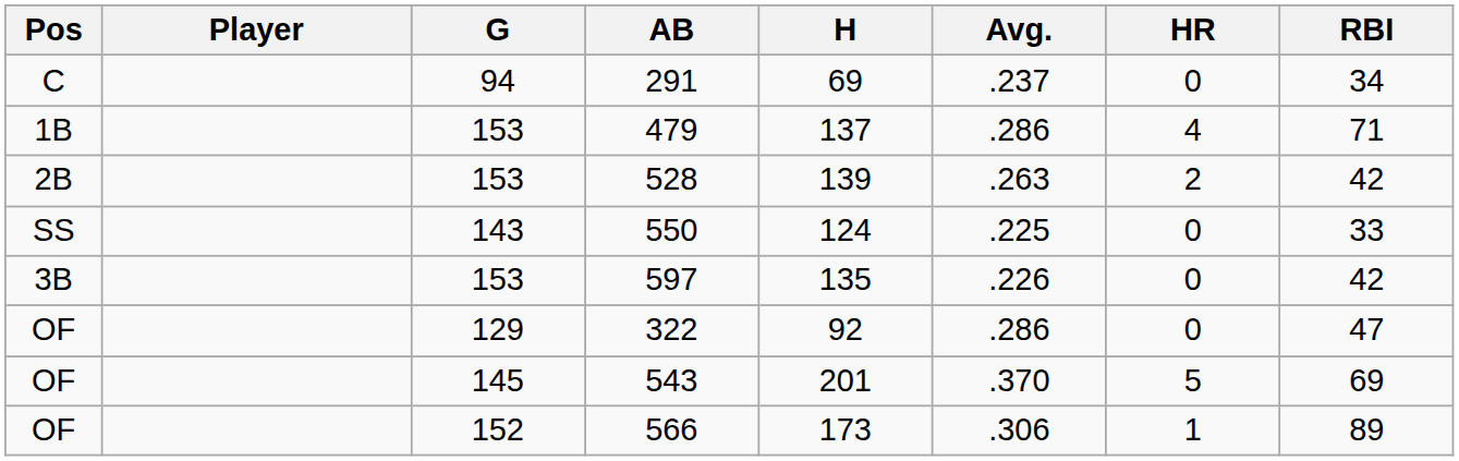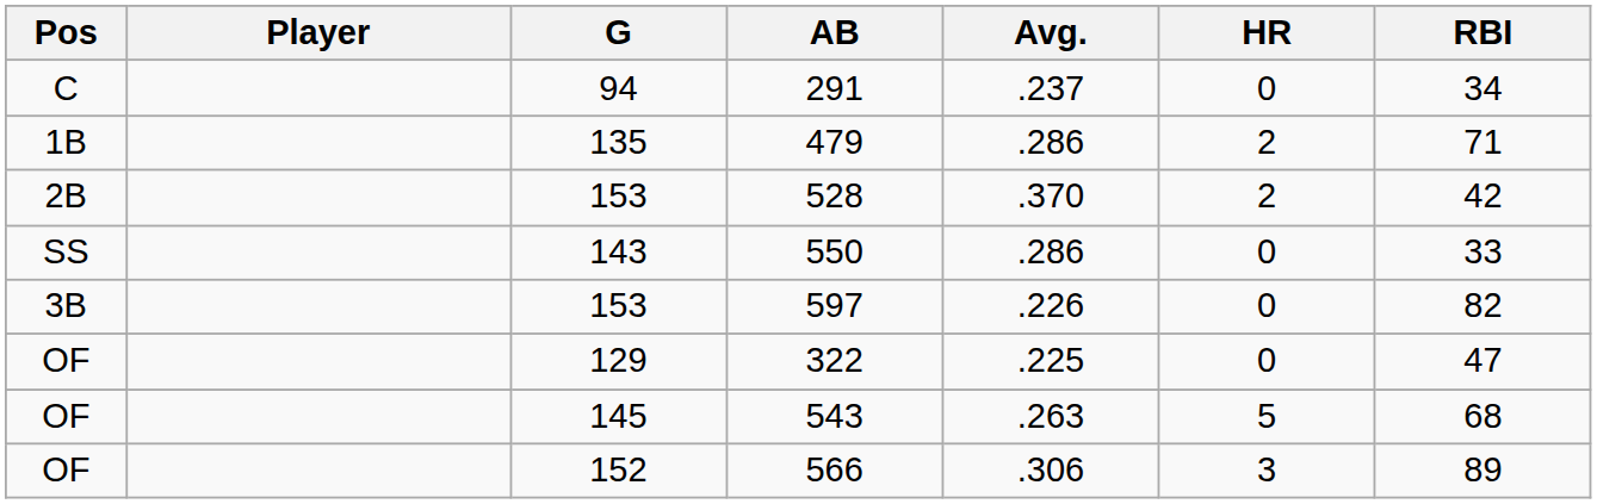- column: H | 69 | 137 | 139 | 124 | 135 | 92 | 201 | 173
479 | G: 153 -> 135
479 | HR: 4 -> 2
528 | Avg.: .263 -> .370
550 | Avg.: .225 -> .286
597 | RBI: 42 -> 82
322 | Avg.: .286 -> .225
543 | Avg.: .370 -> .263
543 | RBI: 69 -> 68
566 | HR: 1 -> 3
